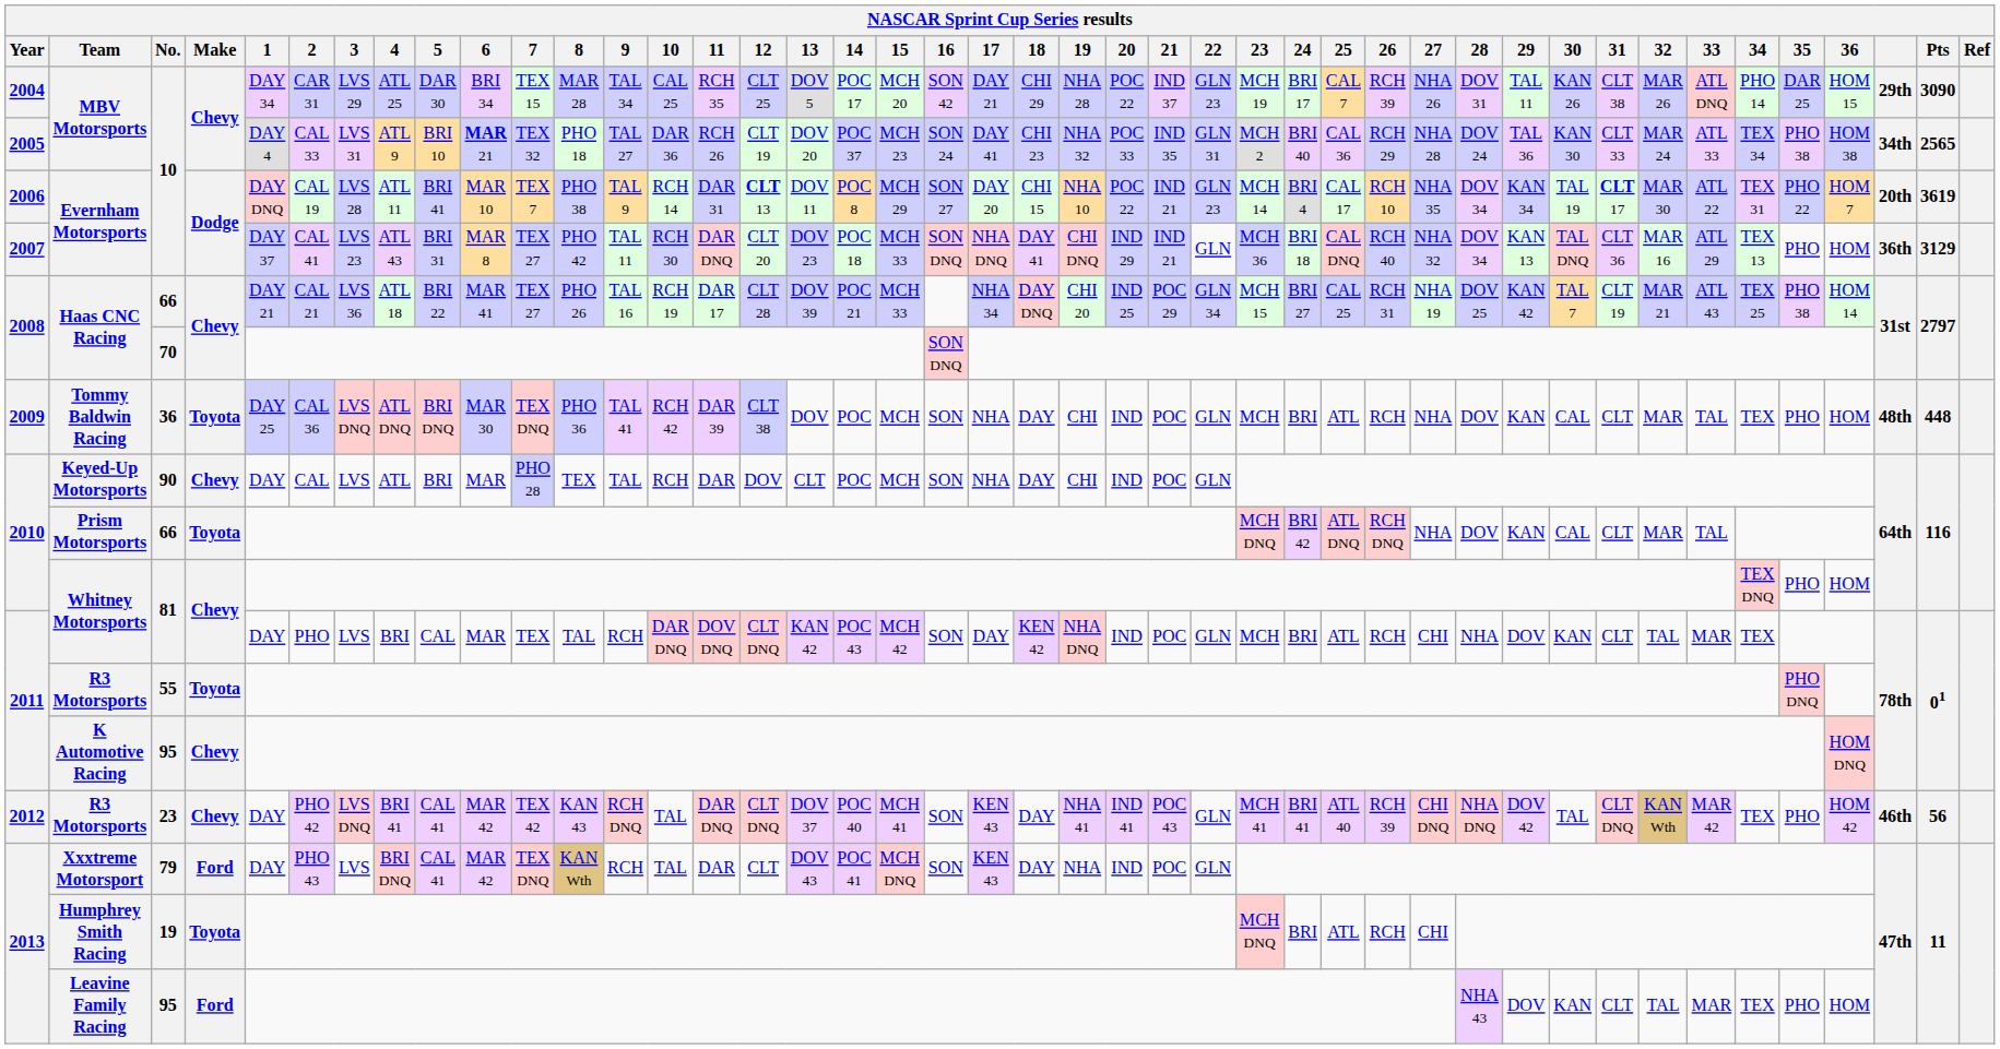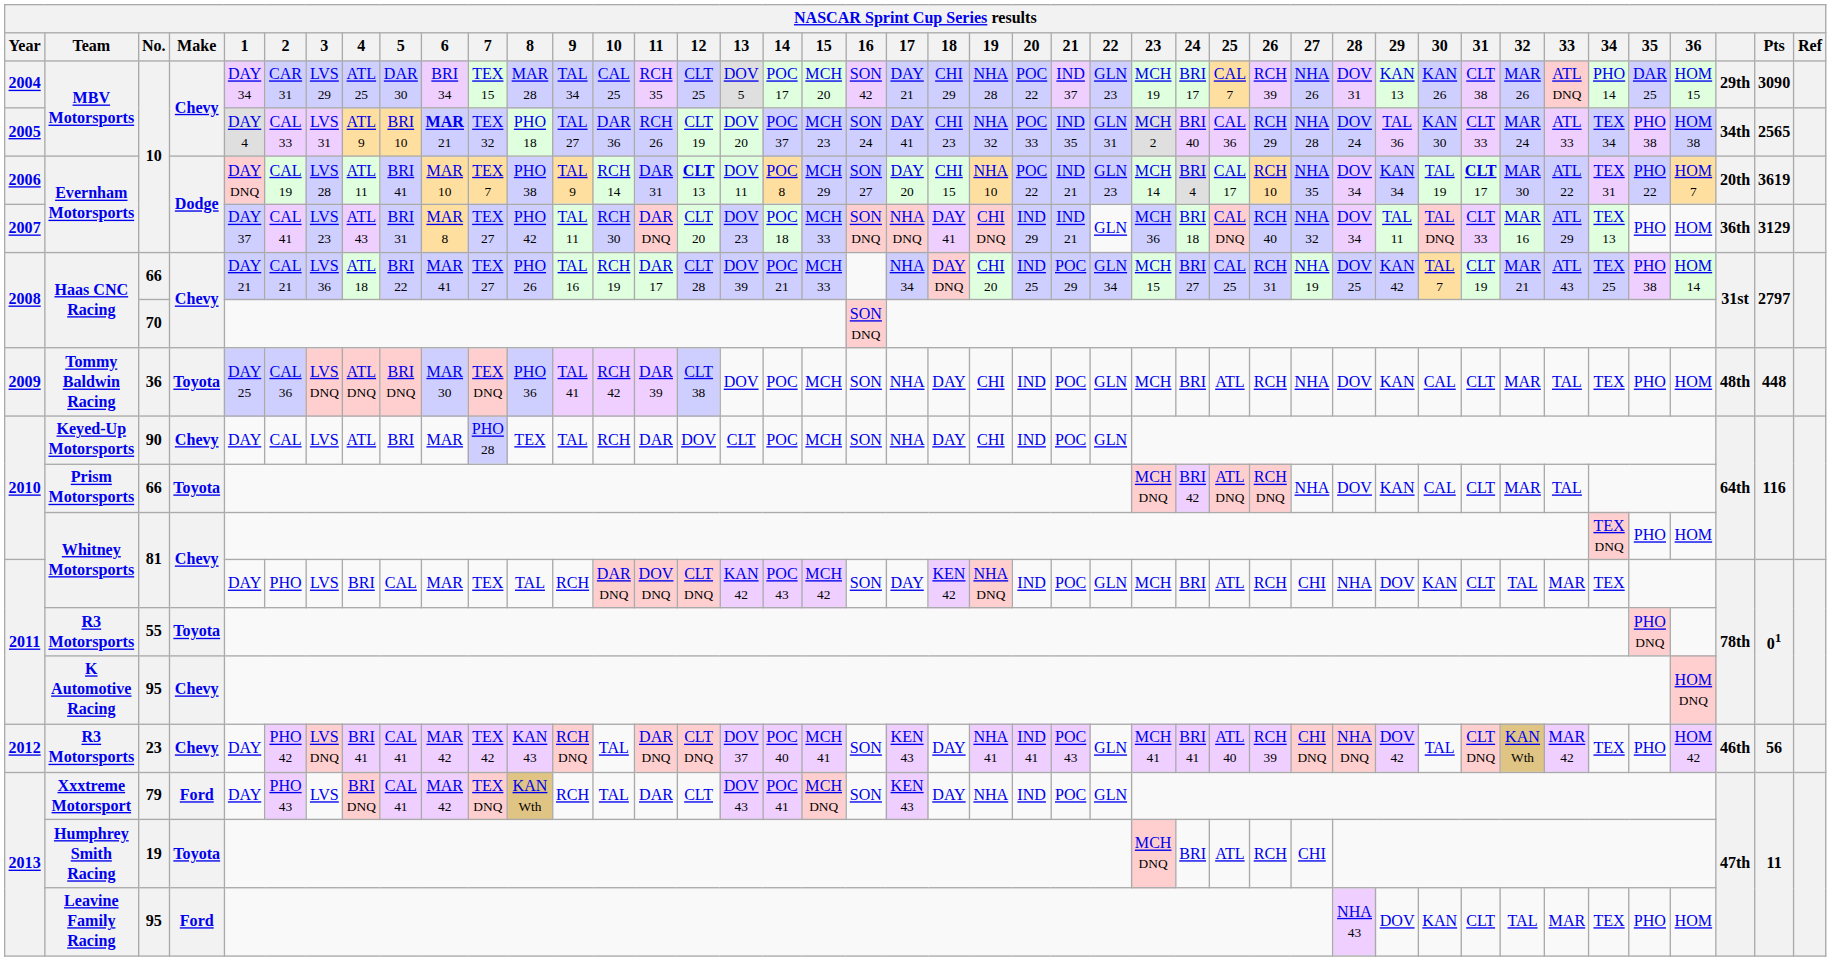2004 / MBV Motorsports | 29: TAL 11 -> KAN 13
2007 / Evernham Motorsports | 29: KAN 13 -> TAL 11
2007 / Evernham Motorsports | 31: CLT 36 -> CLT 33
